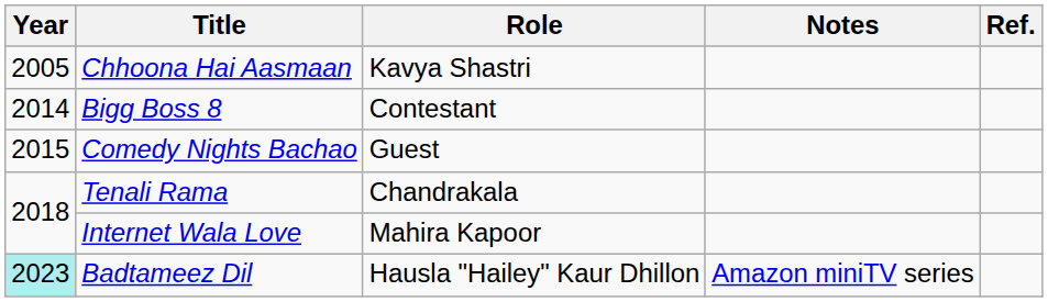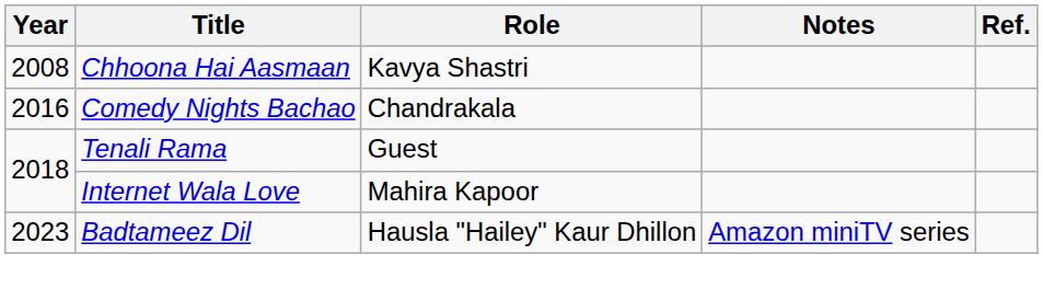Chhoona Hai Aasmaan | Year: 2005 -> 2008
- row: 2014 | Bigg Boss 8 | Contestant
Comedy Nights Bachao | Year: 2015 -> 2016
Comedy Nights Bachao | Role: Guest -> Chandrakala
Tenali Rama | Role: Chandrakala -> Guest
Badtameez Dil | Year: paleturquoise background -> no background
